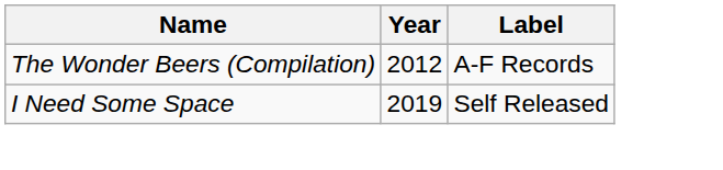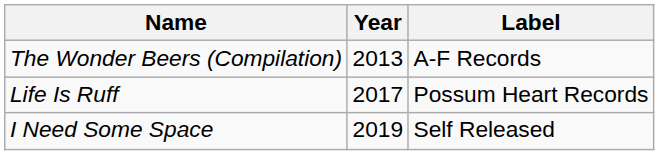The Wonder Beers (Compilation) | Year: 2012 -> 2013
+ row: Life Is Ruff | 2017 | Possum Heart Records
